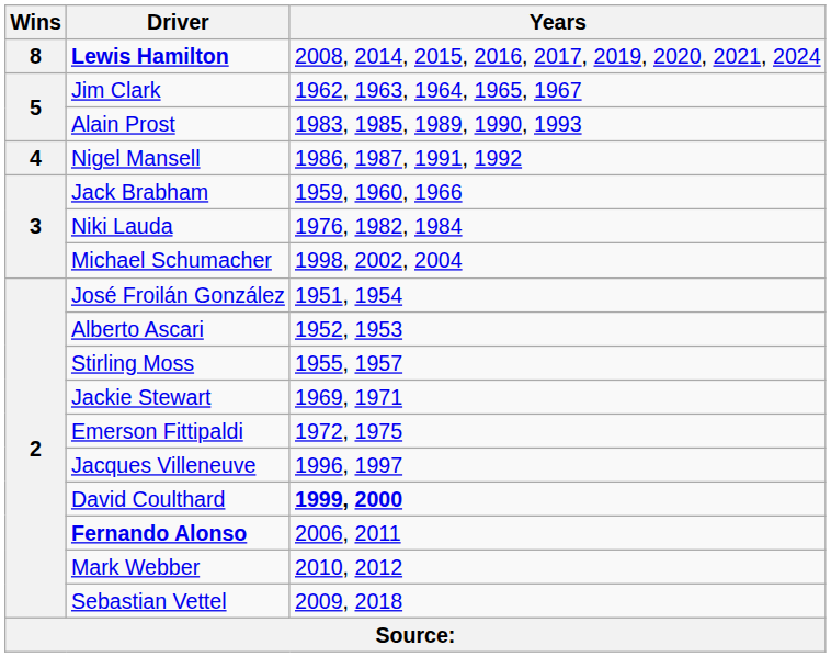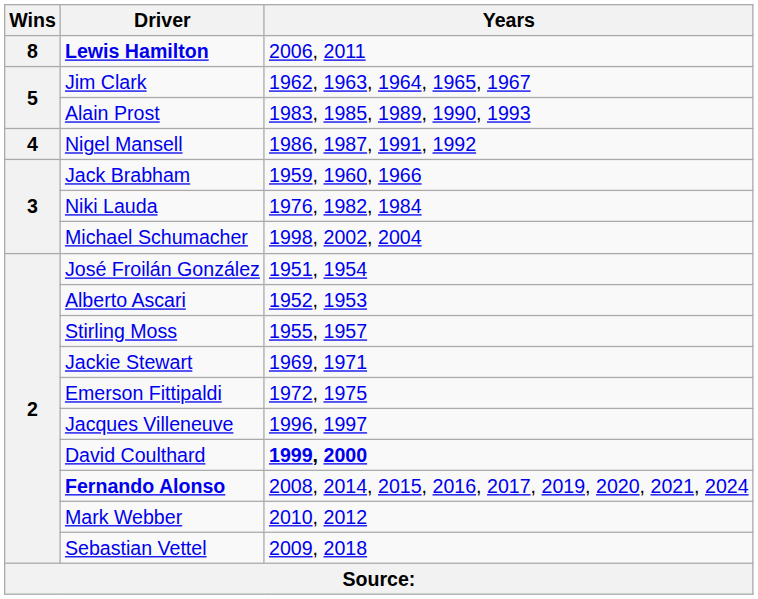Lewis Hamilton | Years: 2008, 2014, 2015, 2016, 2017, 2019, 2020, 2021, 2024 -> 2006, 2011
Fernando Alonso | Years: 2006, 2011 -> 2008, 2014, 2015, 2016, 2017, 2019, 2020, 2021, 2024
